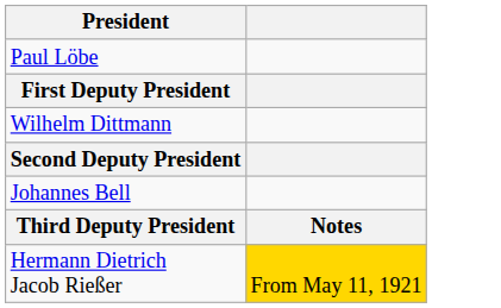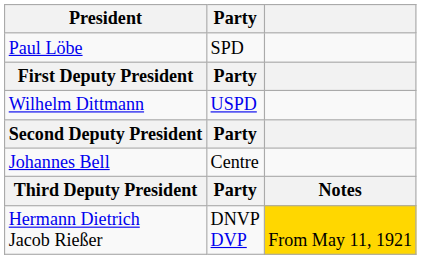+ column: Party | SPD | Party | USPD | Party | Centre | Party | DNVP DVP
